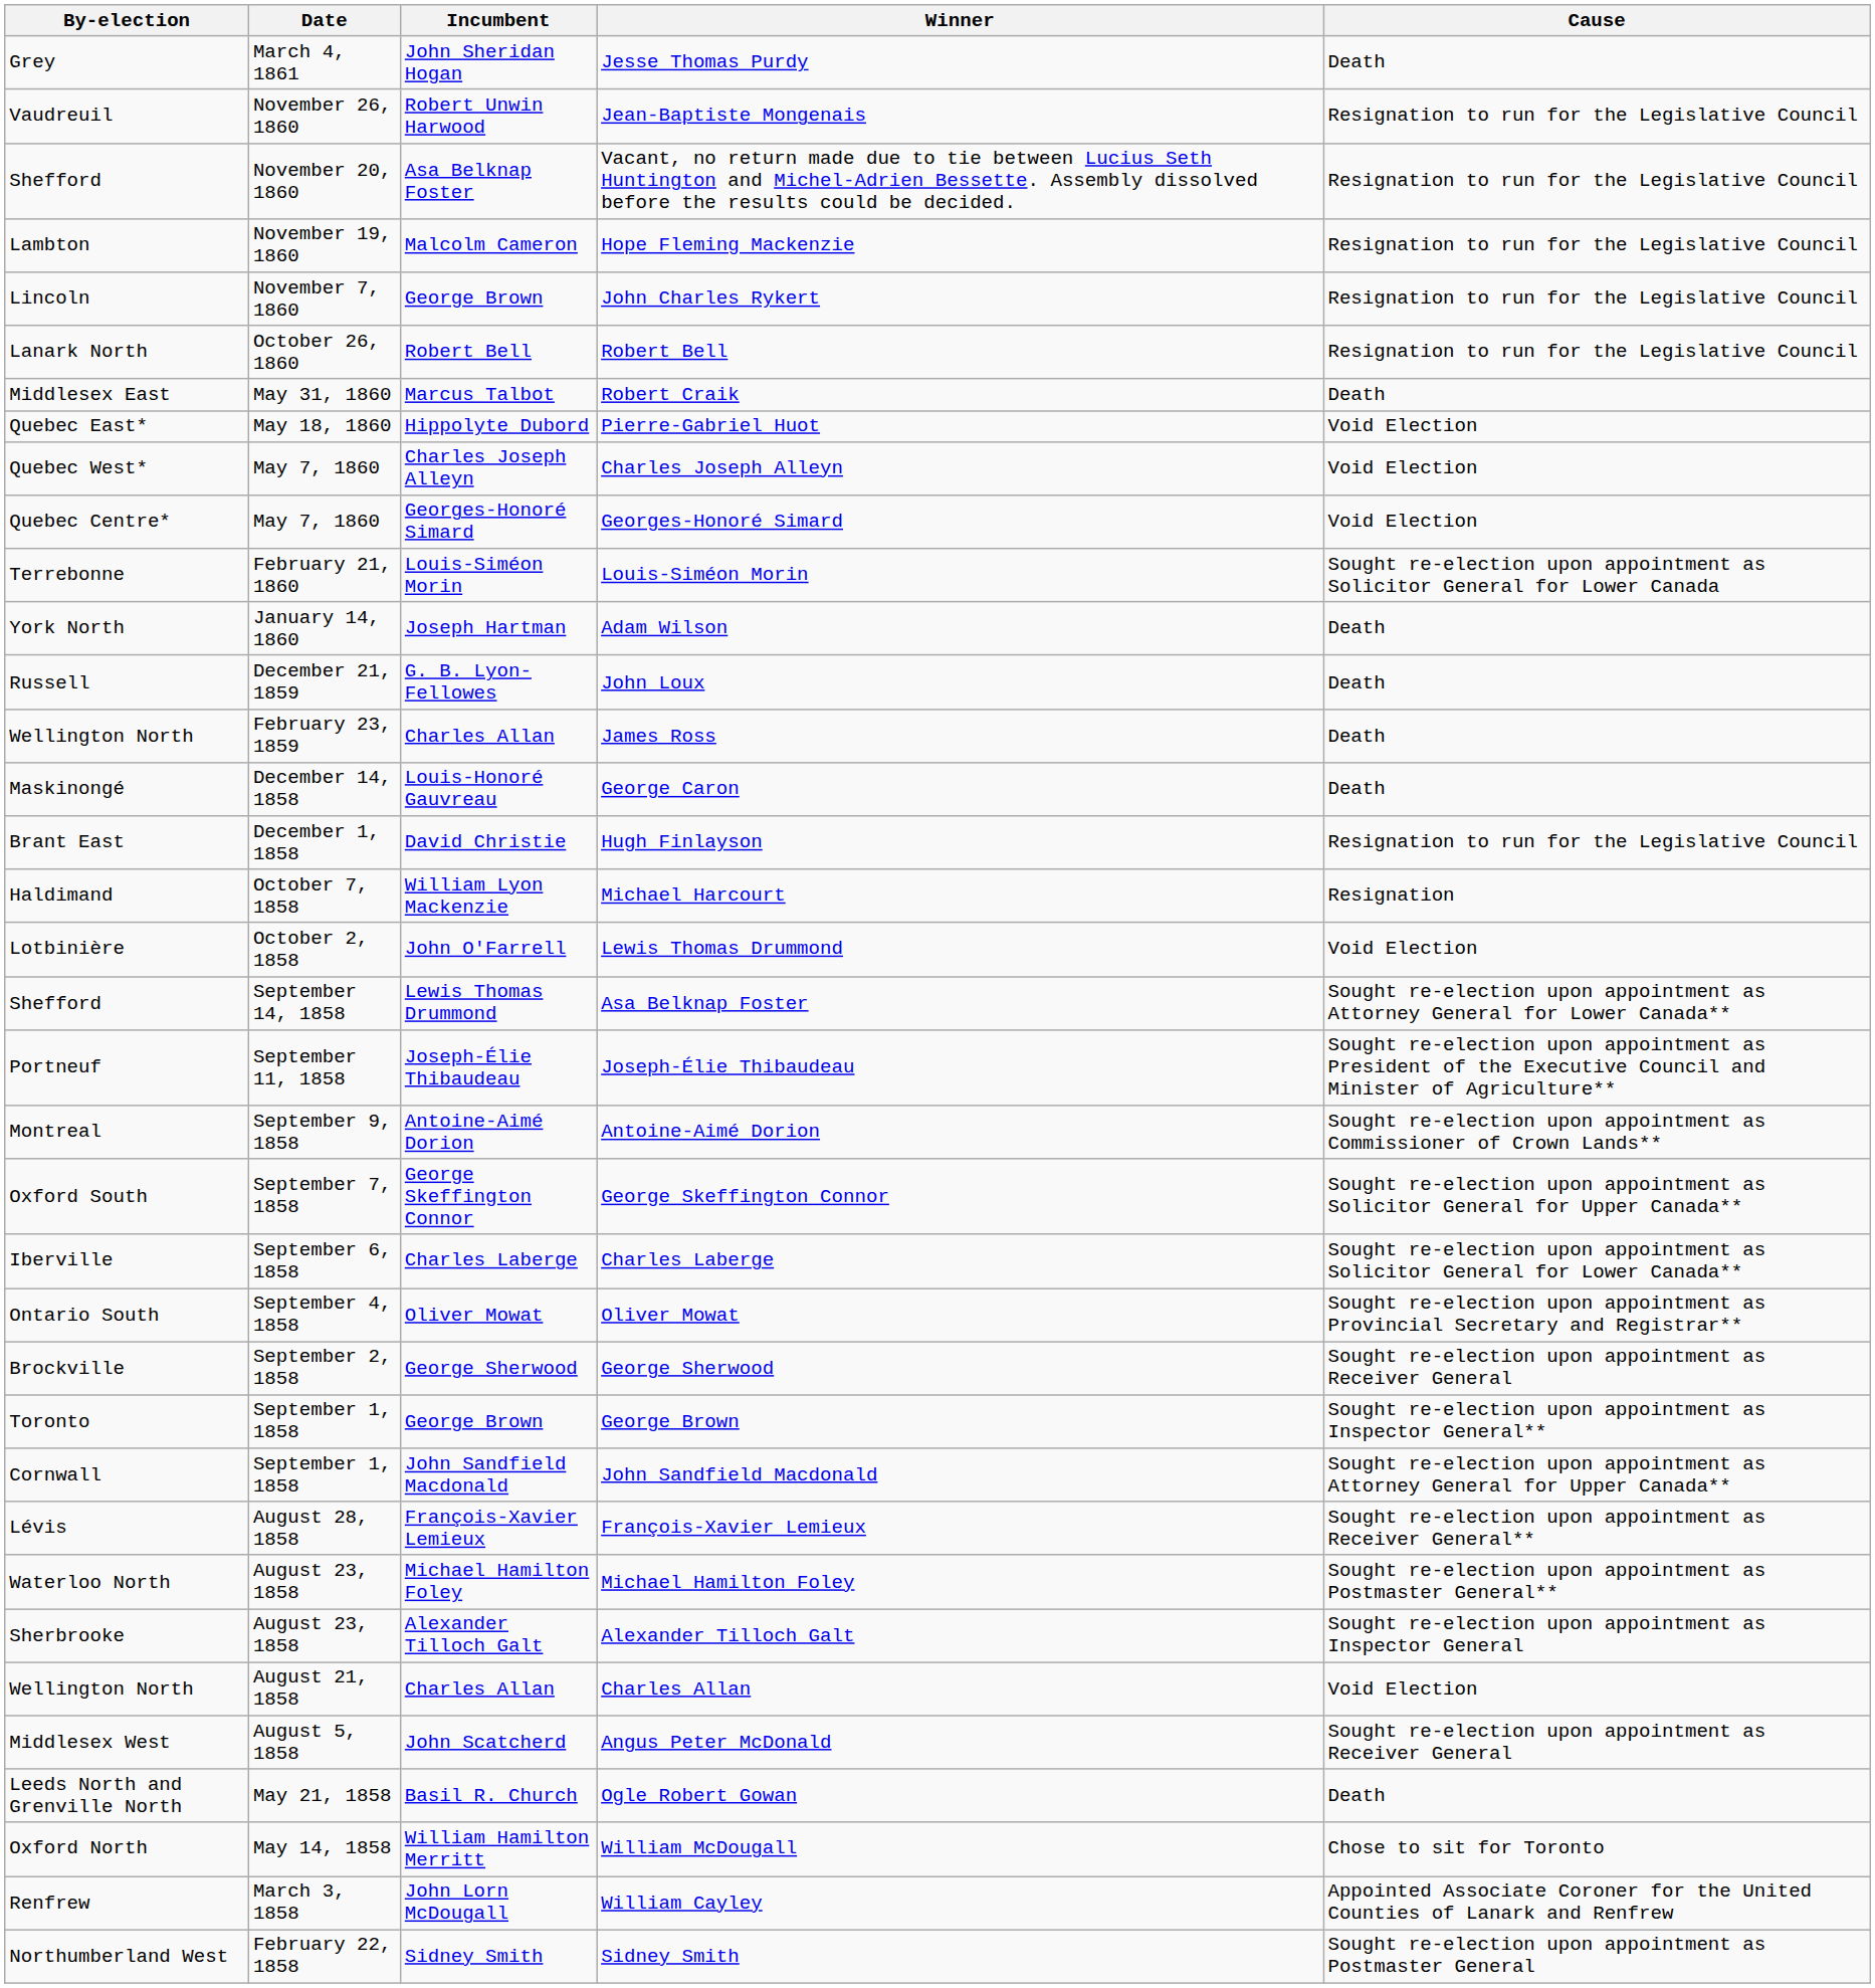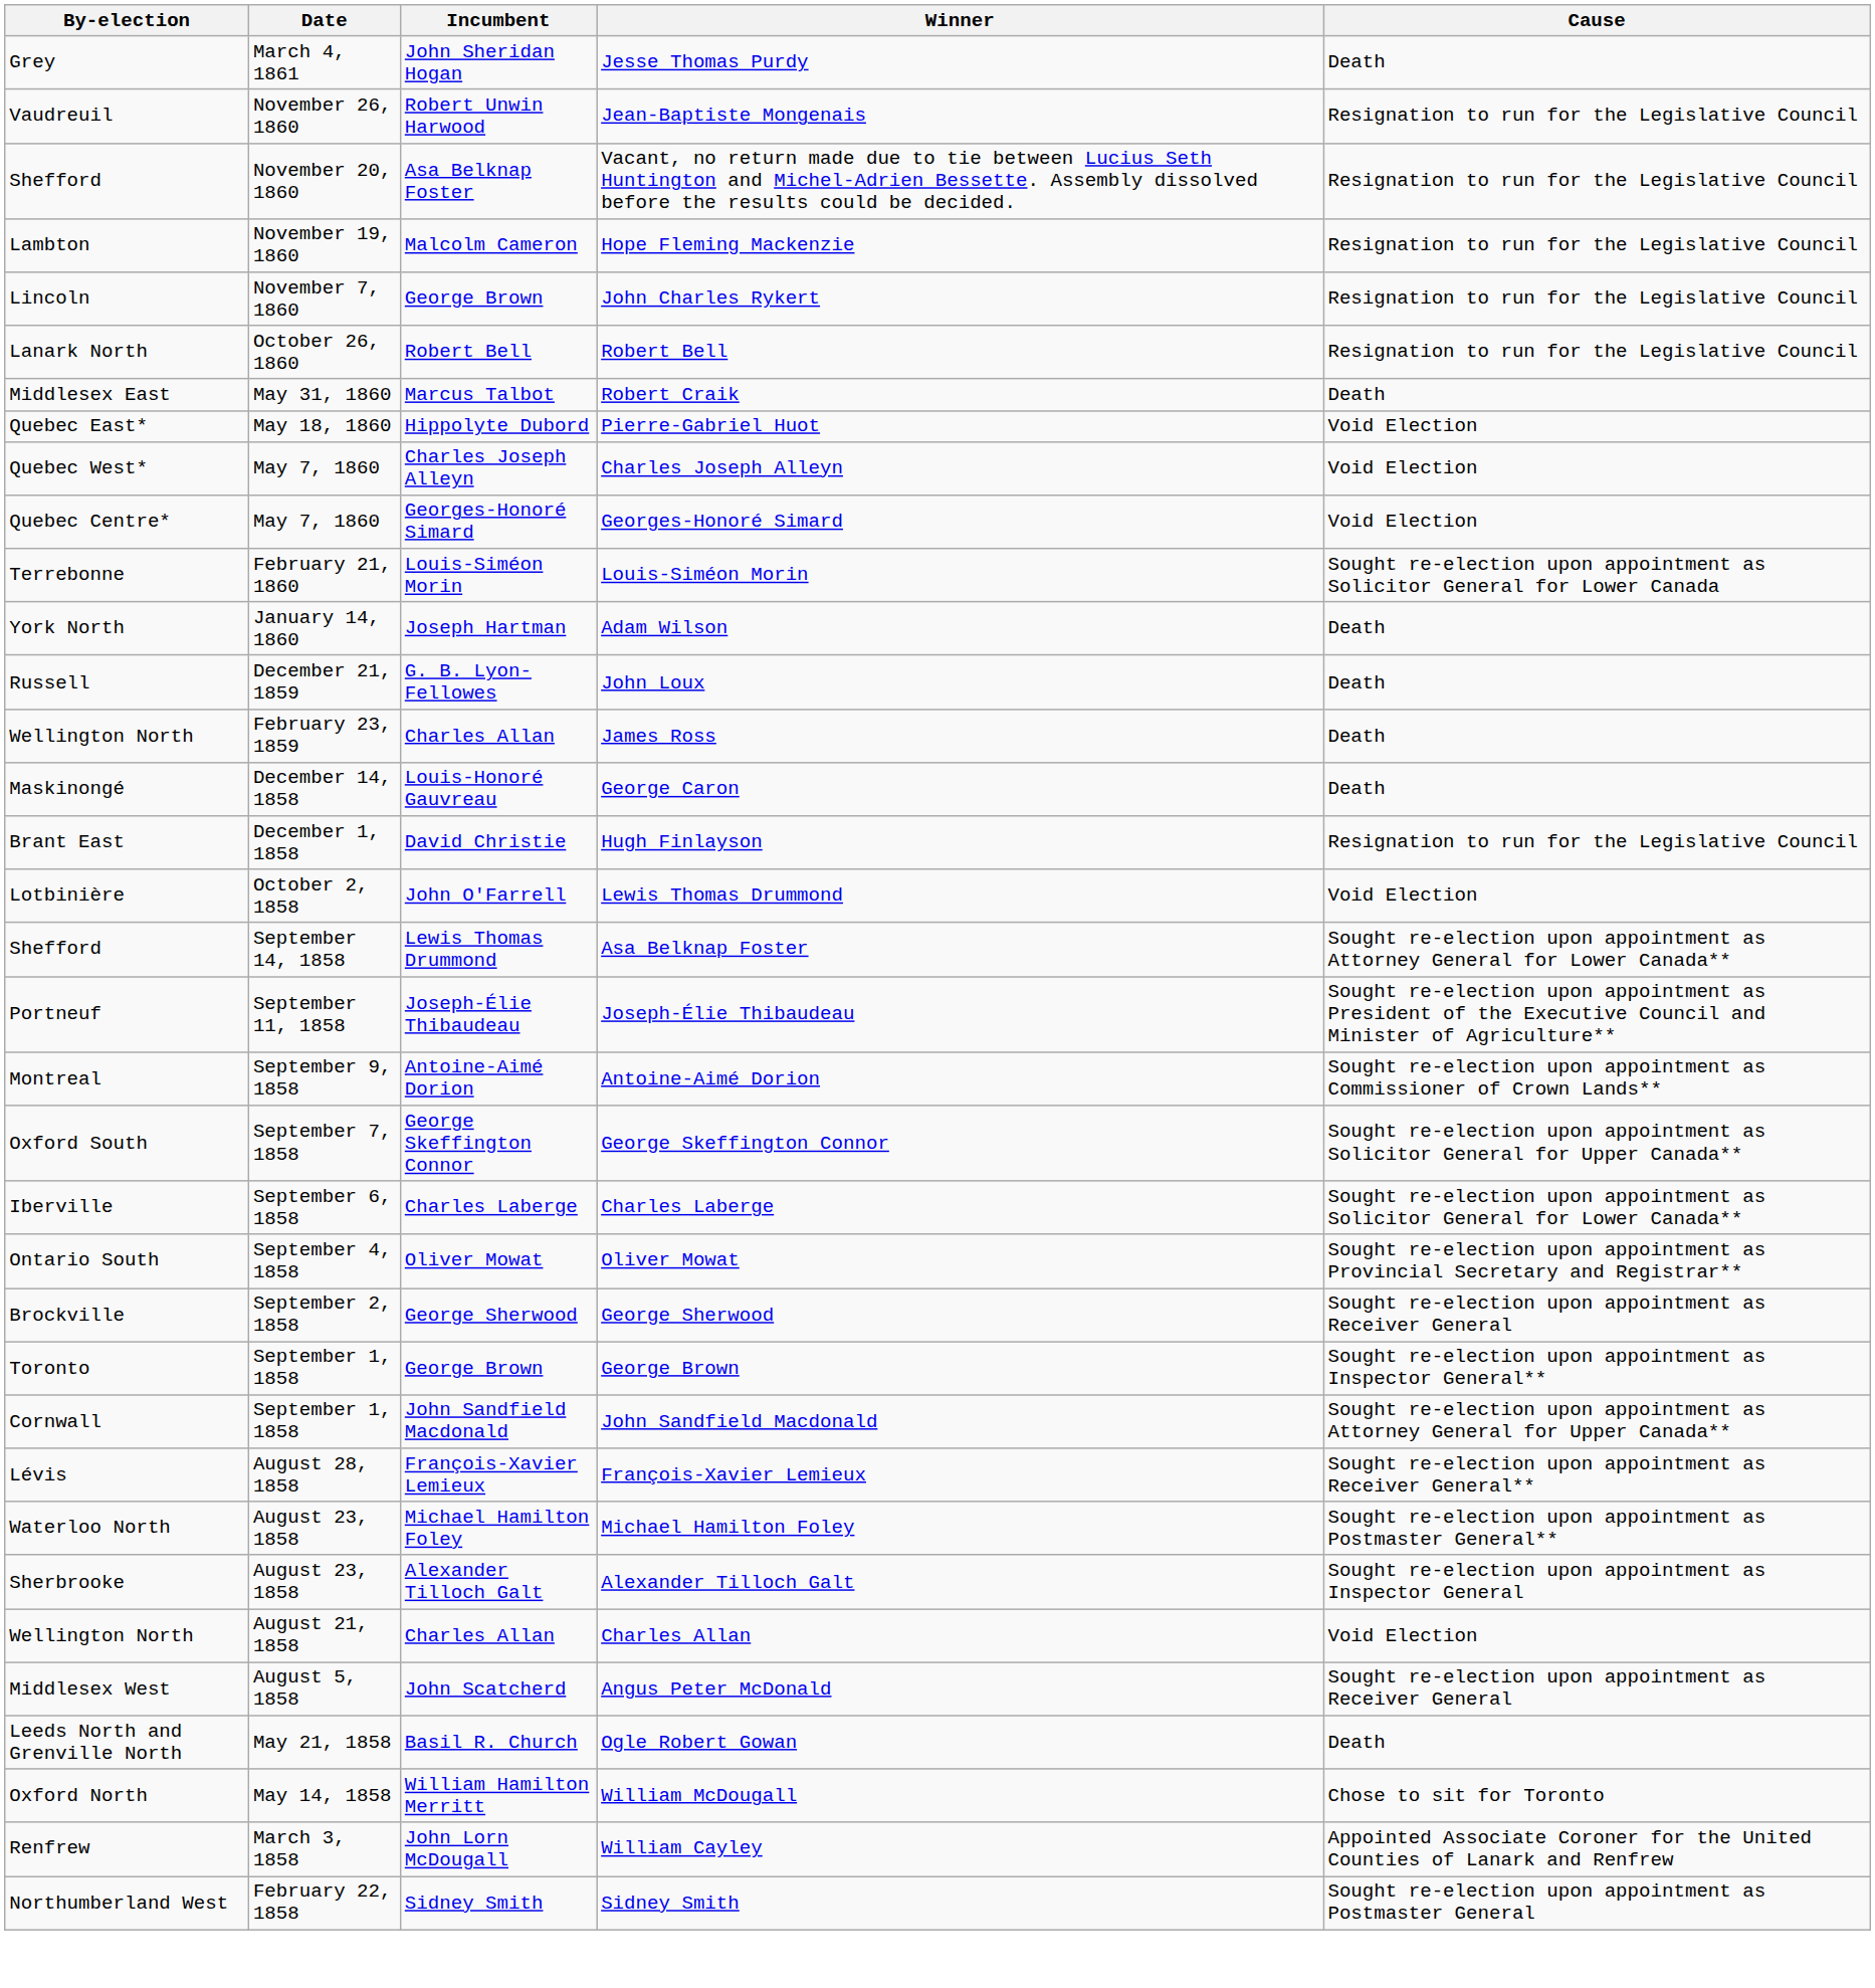- row: Haldimand | October 7, 1858 | William Lyon Mackenzie | Michael Harcourt | Resignation
